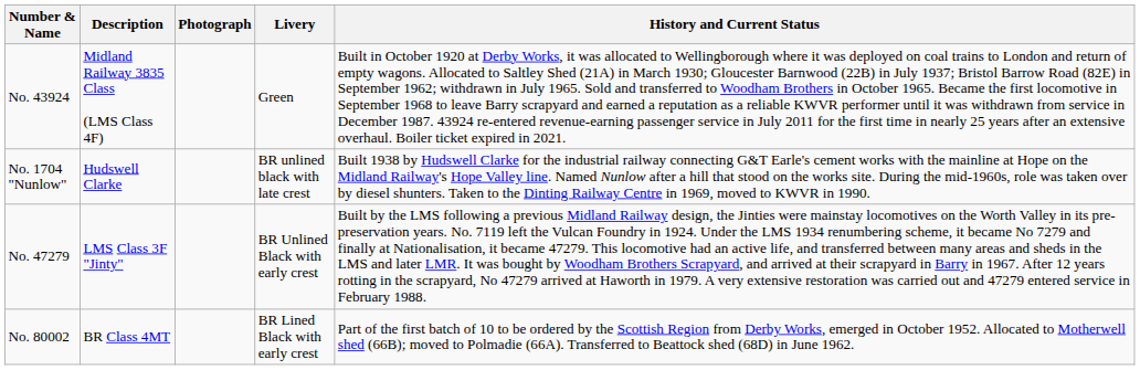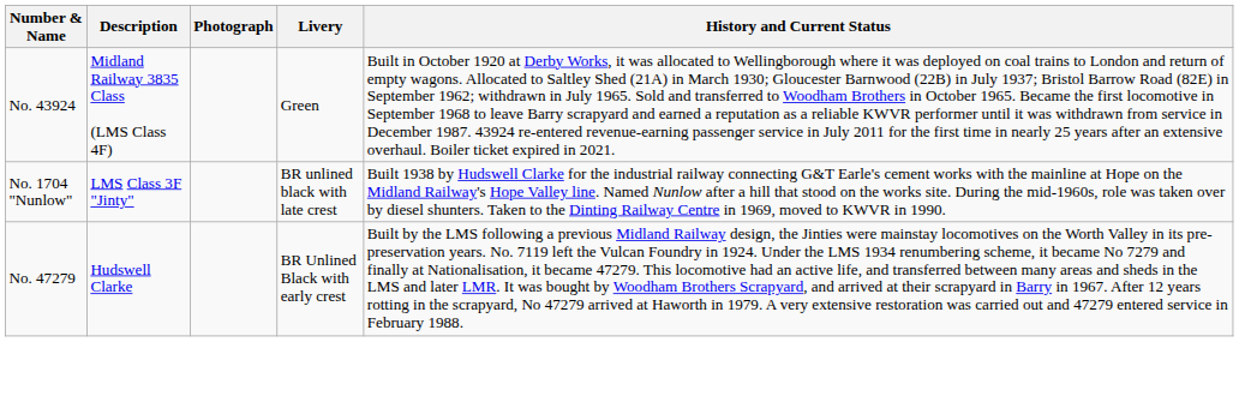No. 1704 "Nunlow" | Description: Hudswell Clarke -> LMS Class 3F "Jinty"
No. 47279 | Description: LMS Class 3F "Jinty" -> Hudswell Clarke
- row: No. 80002 | BR Class 4MT | BR Lined Black with early crest | Part of the first batch of 10 to be ordered by the Scottish Region from Derby Works, emerged in October 1952. Allocated to Motherwell shed (66B); moved to Polmadie (66A). Transferred to Beattock shed (68D) in June 1962.
